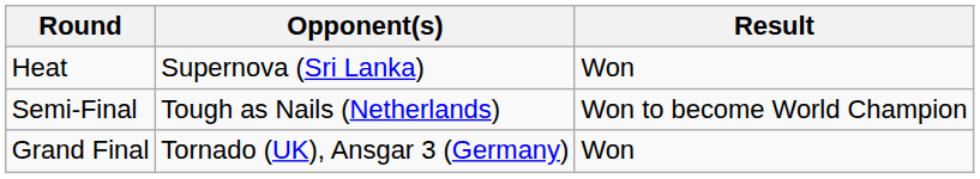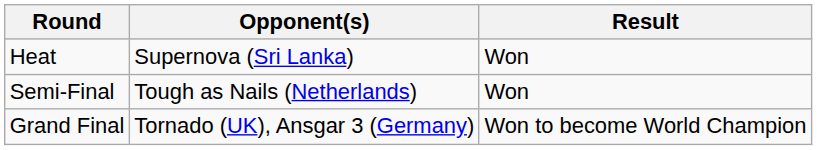Semi-Final | Result: Won to become World Champion -> Won
Grand Final | Result: Won -> Won to become World Champion
